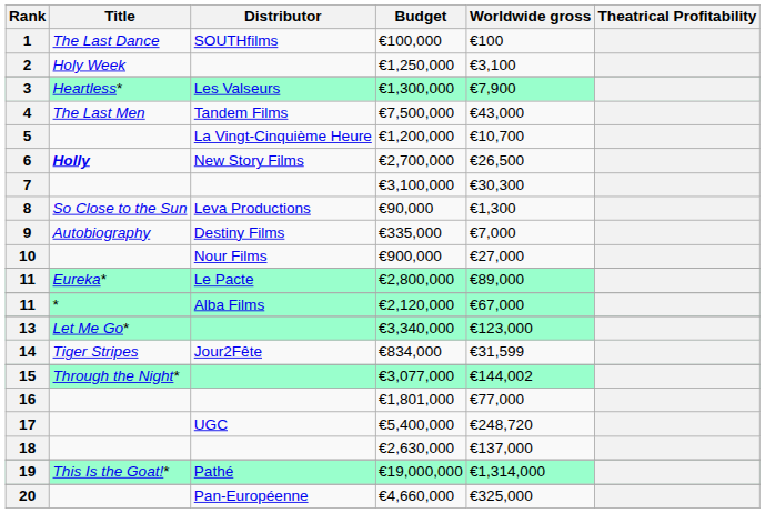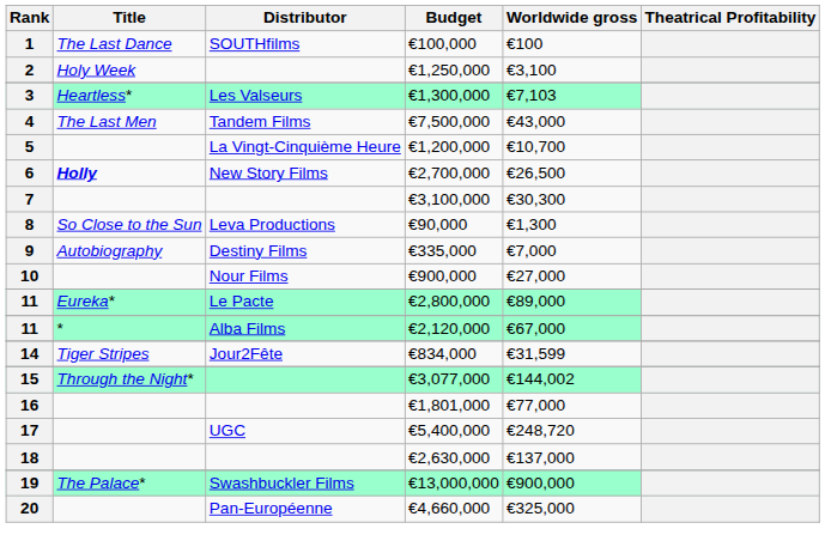€1,300,000 | Worldwide gross: €7,900 -> €7,103
- row: 13 | Let Me Go* | €3,340,000 | €123,000
- row: 19 | This Is the Goat!* | Pathé | €19,000,000 | €1,314,000
+ row: 19 | The Palace* | Swashbuckler Films | €13,000,000 | €900,000
